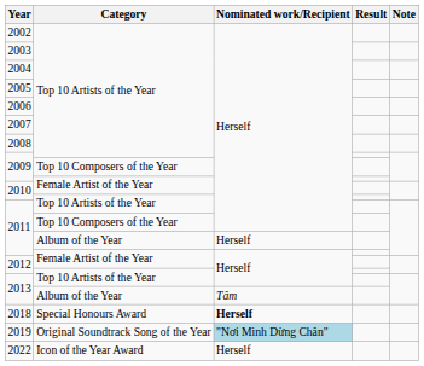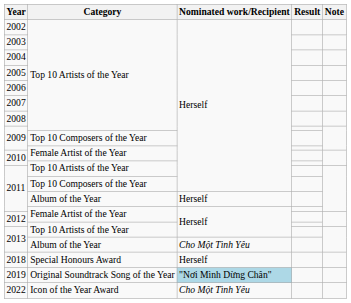2013 / Album of the Year | Nominated work/Recipient: Tâm -> Cho Một Tình Yêu
2018 | Nominated work/Recipient: bold -> normal
2022 | Nominated work/Recipient: Herself -> Cho Một Tình Yêu
